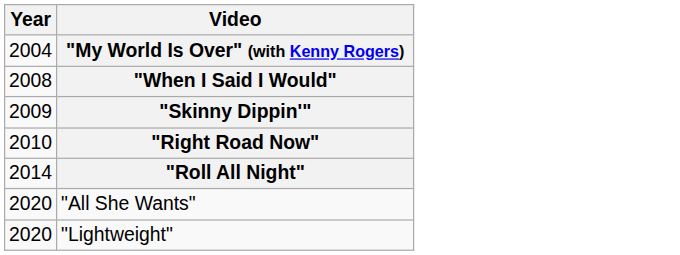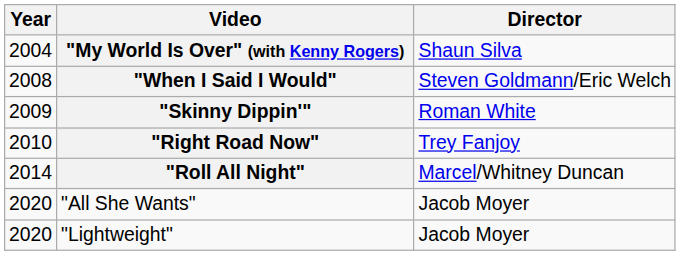+ column: Director | Shaun Silva | Steven Goldmann/Eric Welch | Roman White | Trey Fanjoy | Marcel/Whitney Duncan | Jacob Moyer | Jacob Moyer
